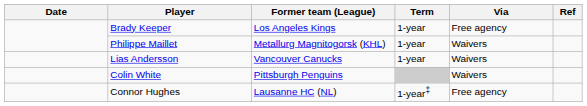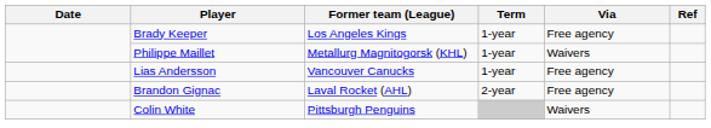Lias Andersson | Via: Waivers -> Free agency
+ row: Brandon Gignac | Laval Rocket (AHL) | 2-year | Free agency
- row: Connor Hughes | Lausanne HC (NL) | 1-year‡ | Free agency
